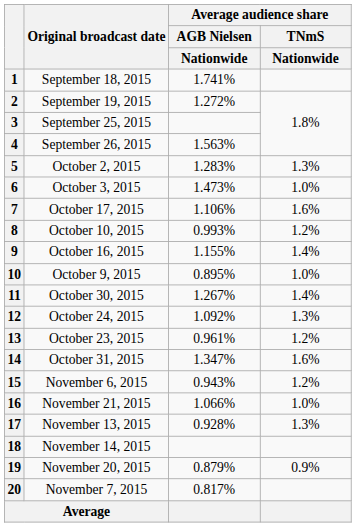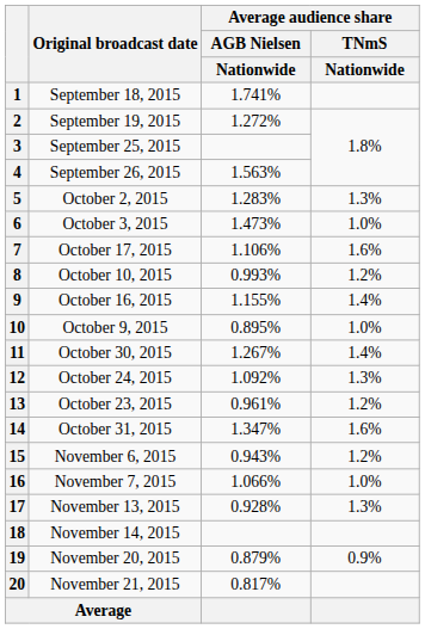16 | Original broadcast date: November 21, 2015 -> November 7, 2015
20 | Original broadcast date: November 7, 2015 -> November 21, 2015
